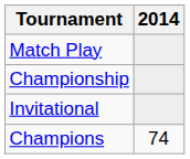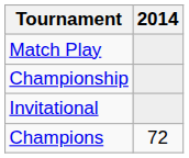Champions | 2014: 74 -> 72
